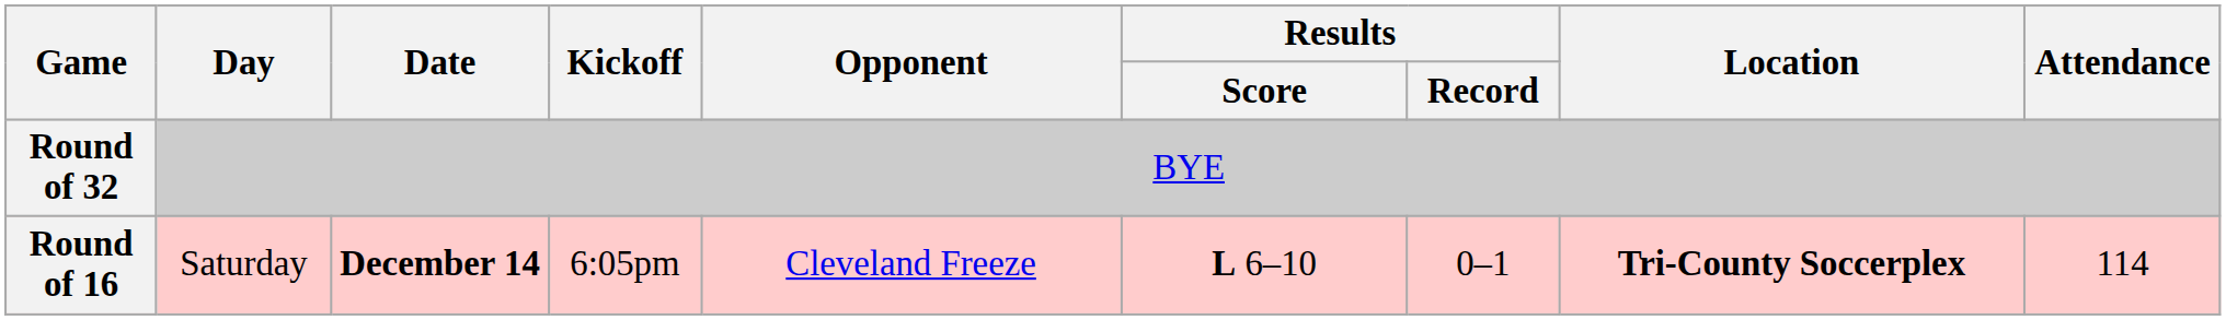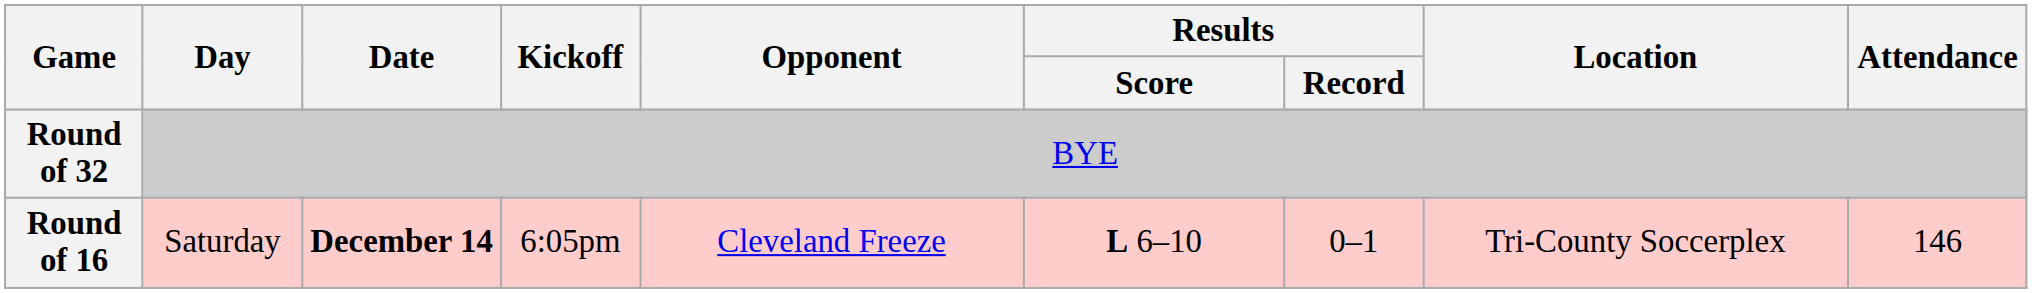Round of 16 | Location: bold -> normal
Round of 16 | Attendance: 114 -> 146
